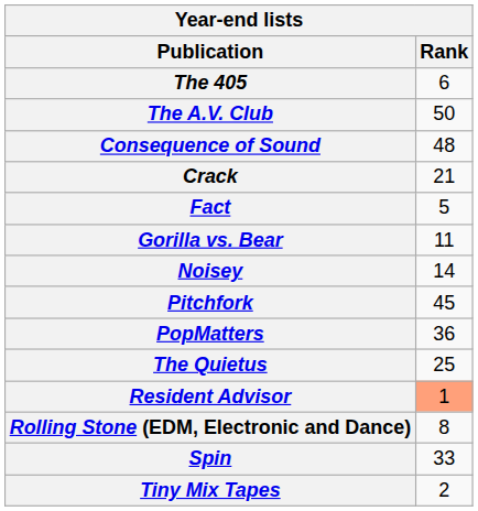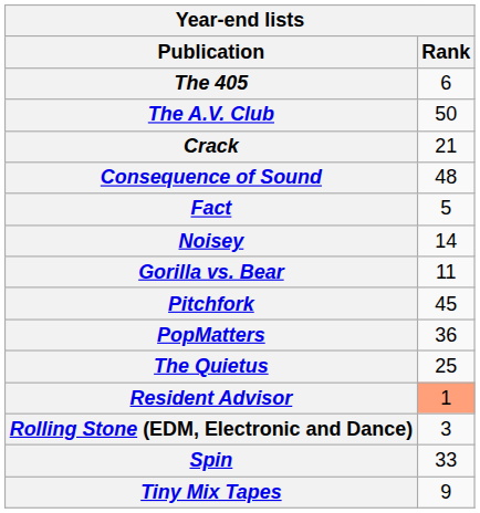rows swapped: Consequence of Sound <-> Crack
rows swapped: Gorilla vs. Bear <-> Noisey
Rolling Stone (EDM, Electronic and Dance) | Rank: 8 -> 3
Tiny Mix Tapes | Rank: 2 -> 9
